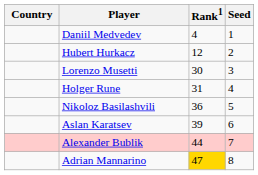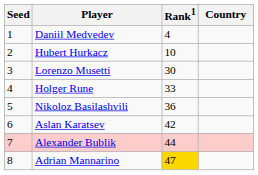columns swapped: Country <-> Seed
Hubert Hurkacz | Rank1: 12 -> 10
Holger Rune | Rank1: 31 -> 33
Aslan Karatsev | Rank1: 39 -> 42
